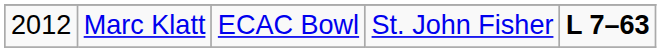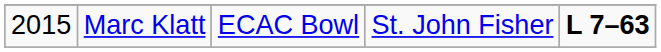Marc Klatt | column 1: 2012 -> 2015
